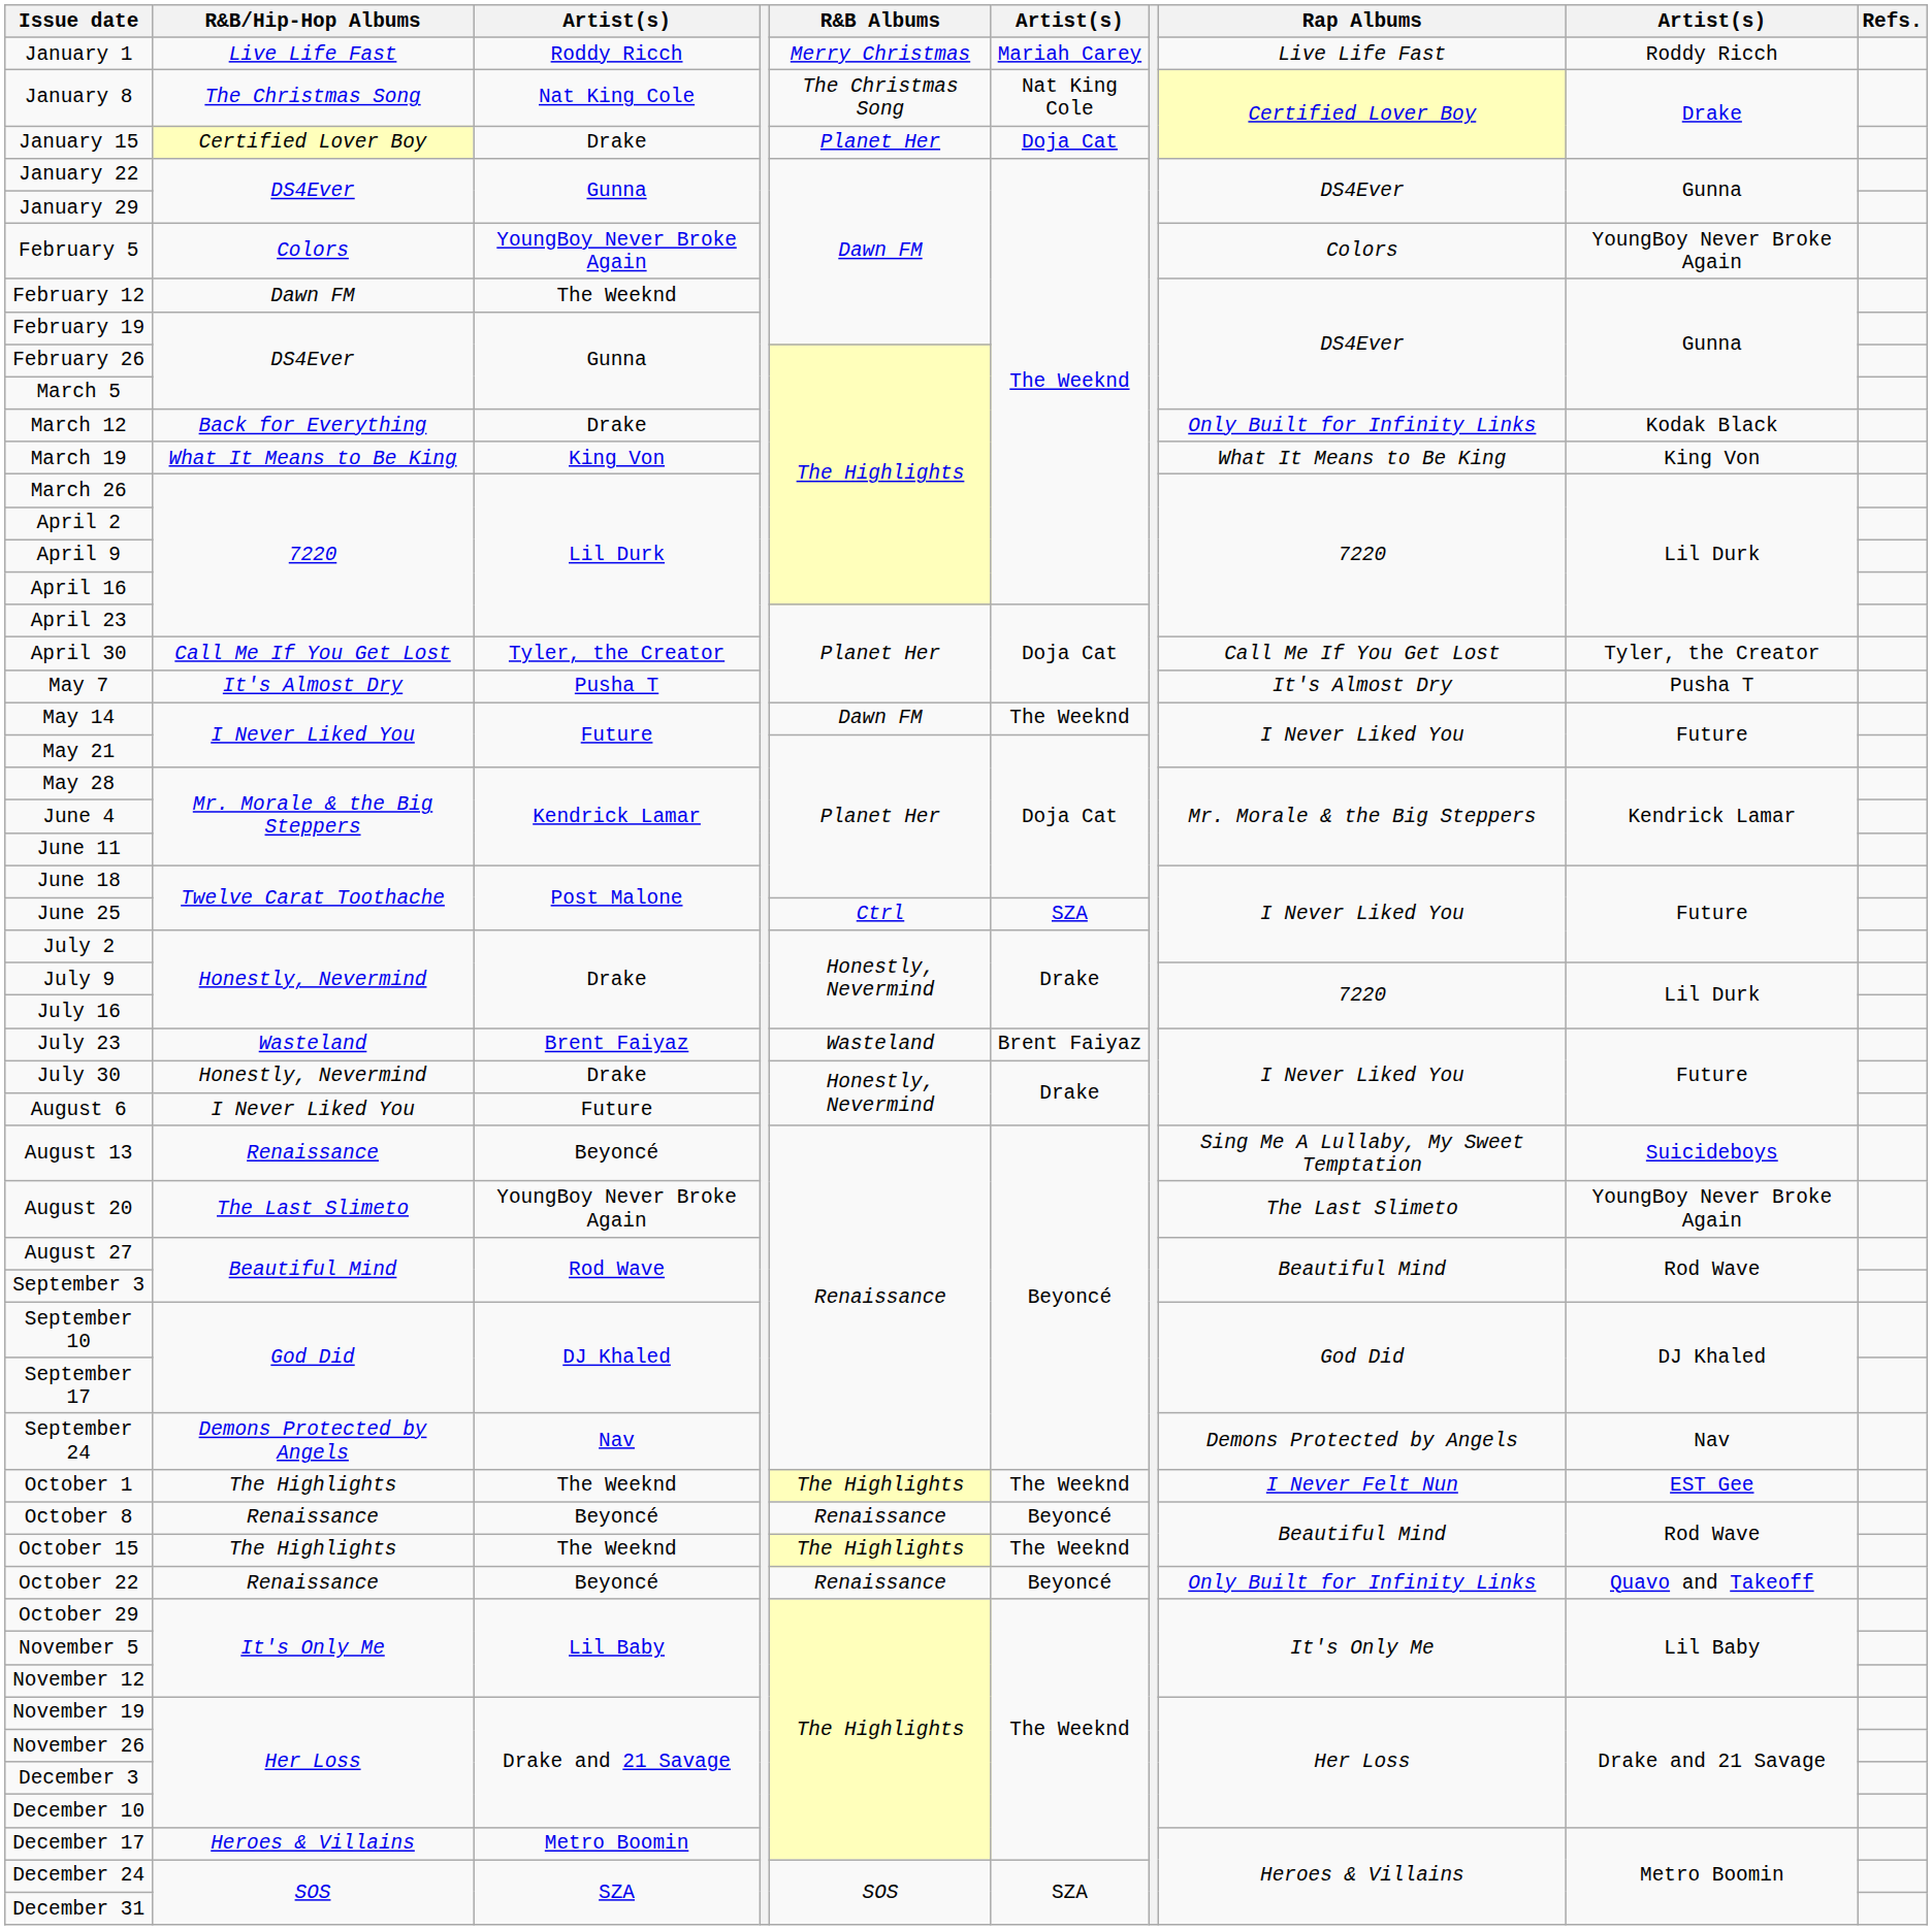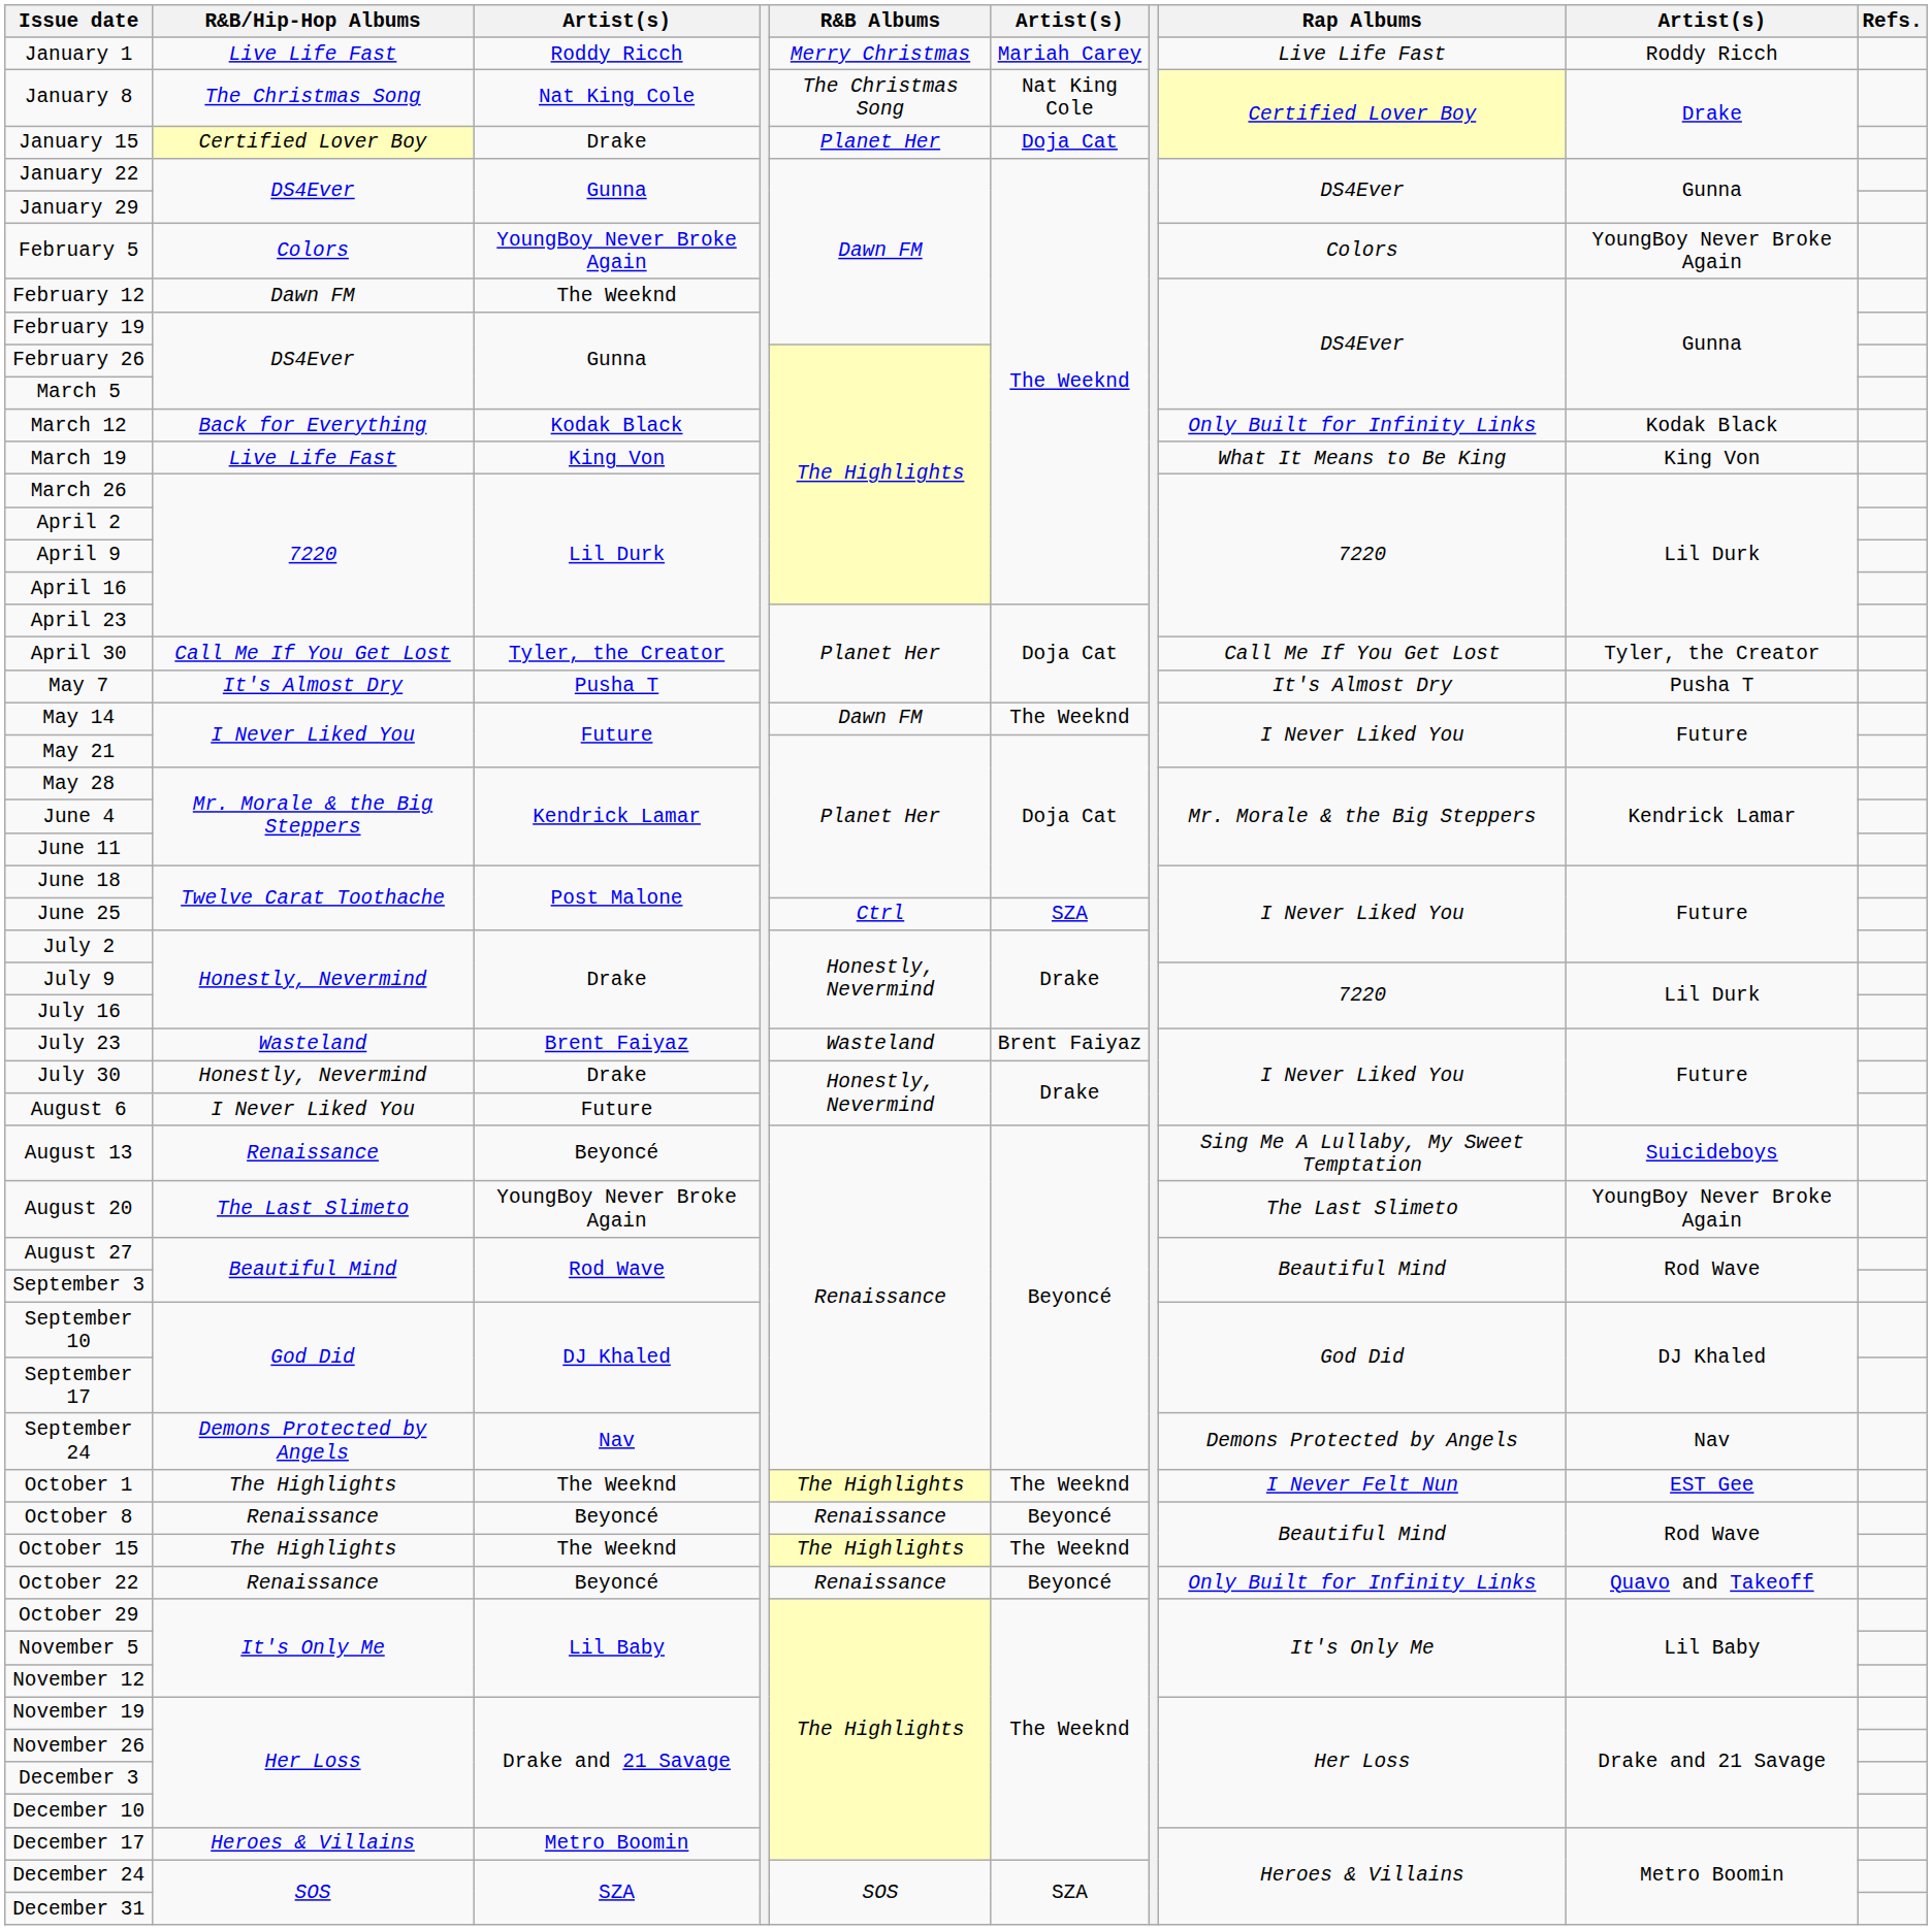March 12 | column 3: Drake -> Kodak Black
March 19 | R&B/Hip-Hop Albums: What It Means to Be King -> Live Life Fast
